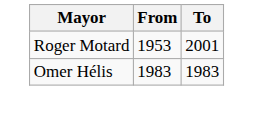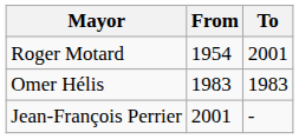Roger Motard | From: 1953 -> 1954
+ row: Jean-François Perrier | 2001 | -
